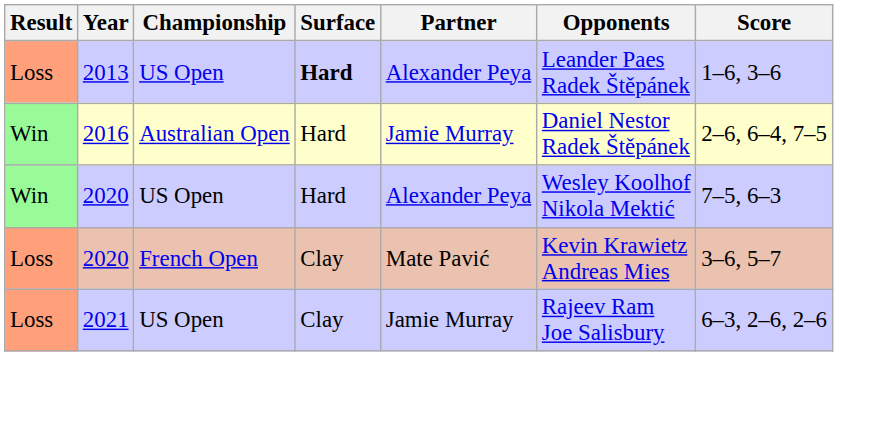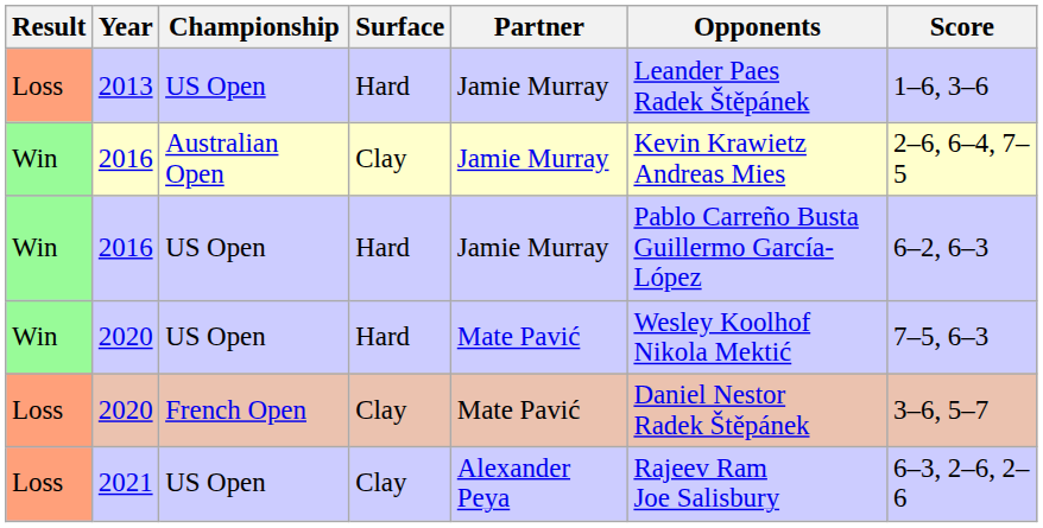2013 | Surface: bold -> normal
2013 | Partner: Alexander Peya -> Jamie Murray
2016 / Australian Open | Surface: Hard -> Clay
2016 / Australian Open | Opponents: Daniel Nestor Radek Štěpánek -> Kevin Krawietz Andreas Mies
+ row: Win | 2016 | US Open | Hard | Jamie Murray | Pablo Carreño Busta Guillermo García-López | 6–2, 6–3
2020 / US Open | Partner: Alexander Peya -> Mate Pavić
2020 / French Open | Opponents: Kevin Krawietz Andreas Mies -> Daniel Nestor Radek Štěpánek
2021 | Partner: Jamie Murray -> Alexander Peya
